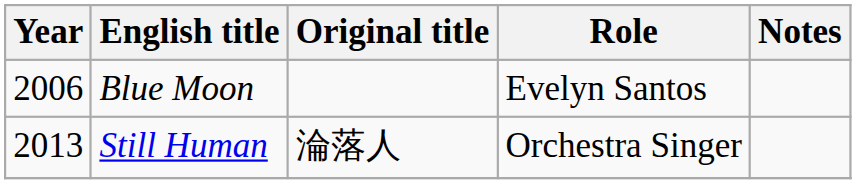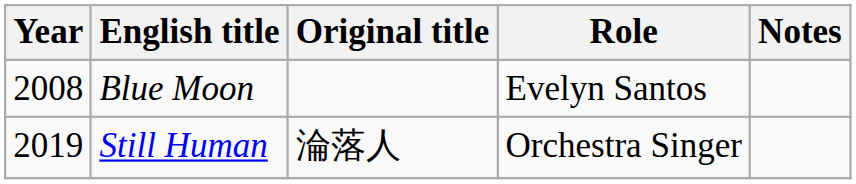Blue Moon | Year: 2006 -> 2008
Still Human | Year: 2013 -> 2019
